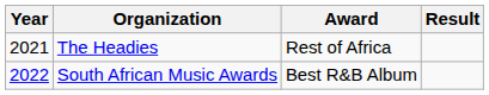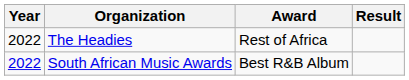The Headies | Year: 2021 -> 2022
